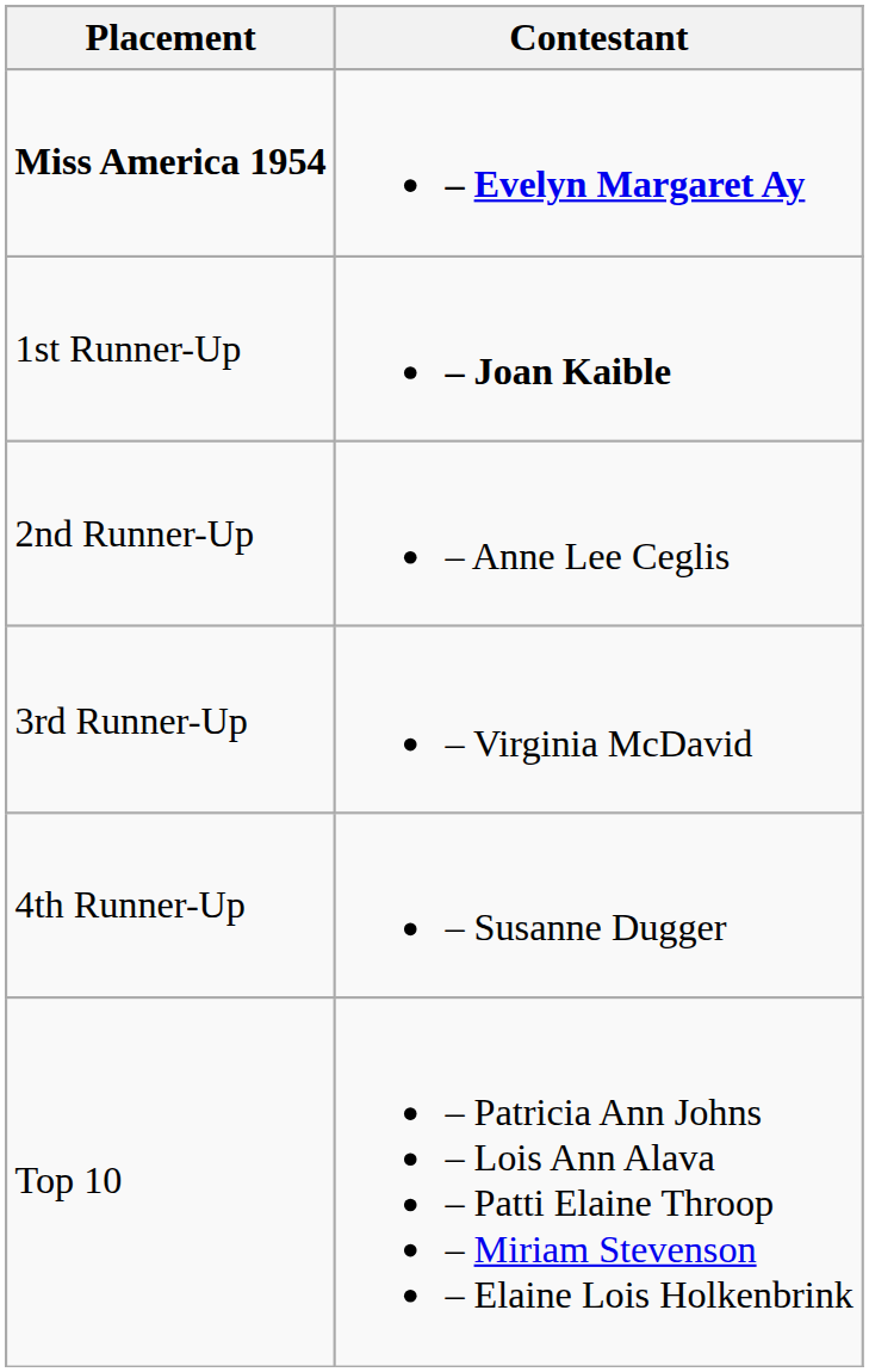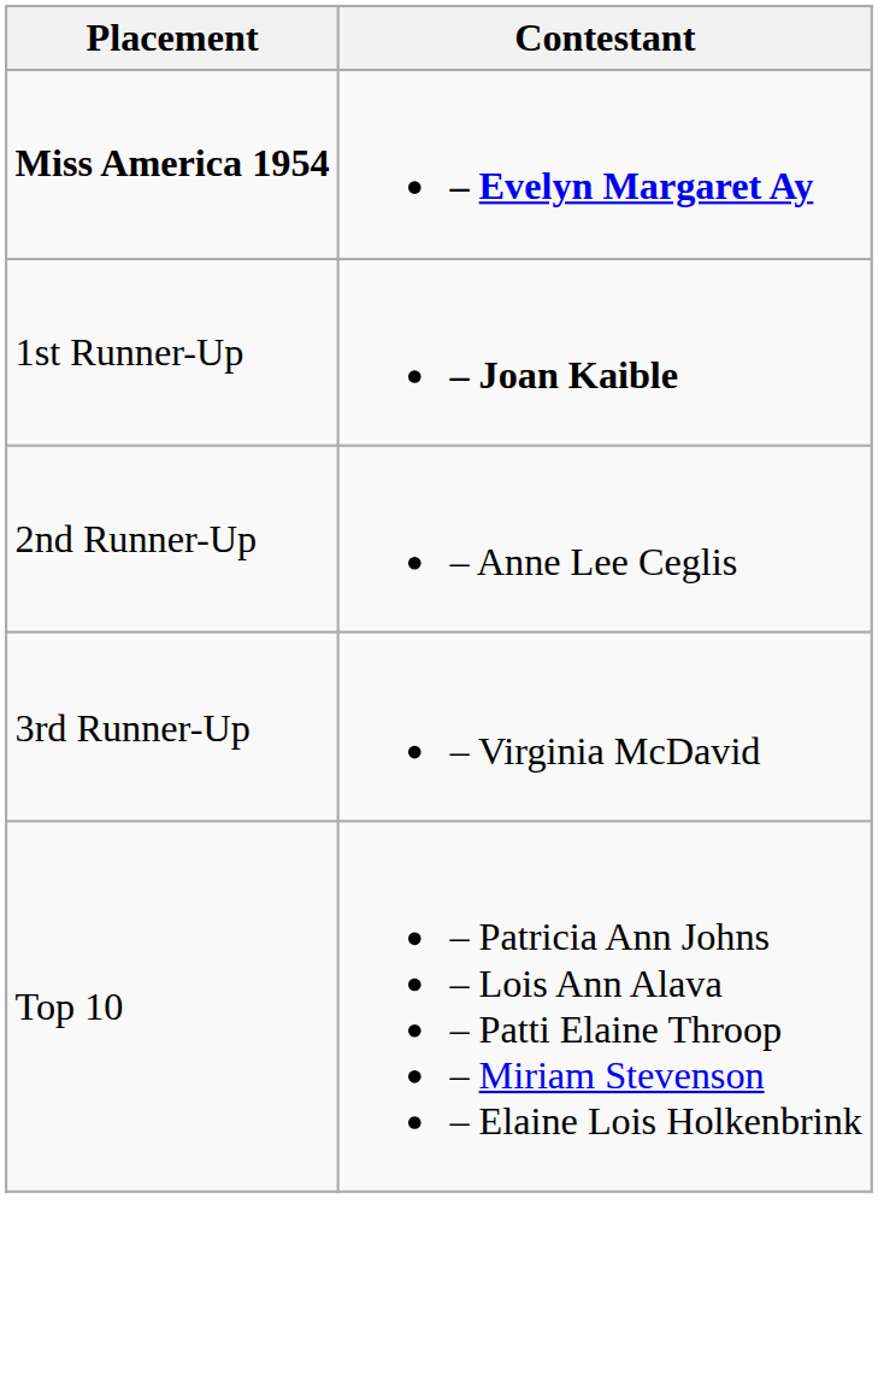- row: 4th Runner-Up | – Susanne Dugger
